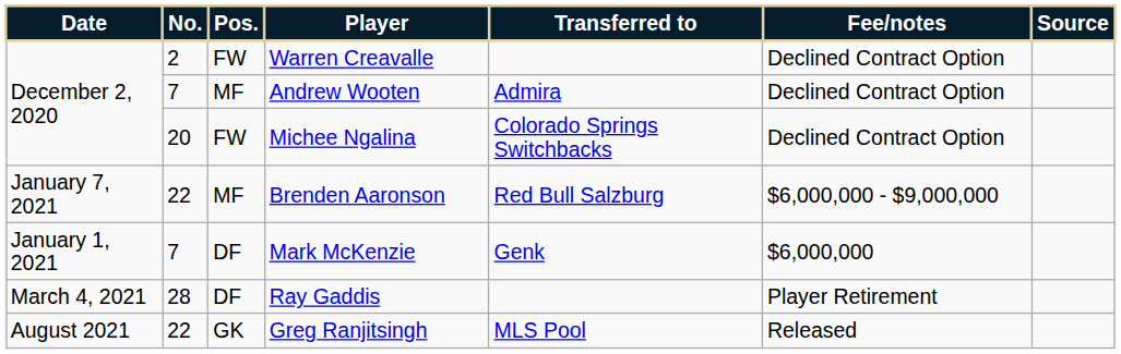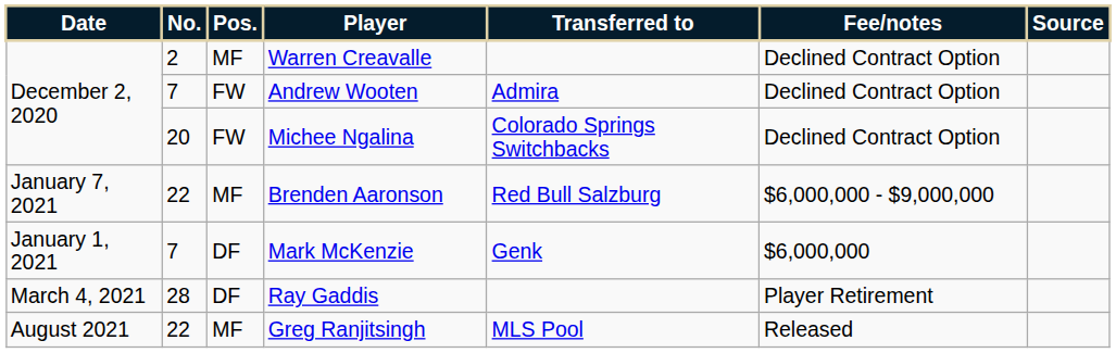Warren Creavalle | Pos.: FW -> MF
Andrew Wooten | Pos.: MF -> FW
Greg Ranjitsingh | Pos.: GK -> MF
